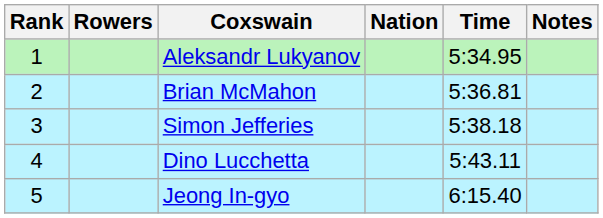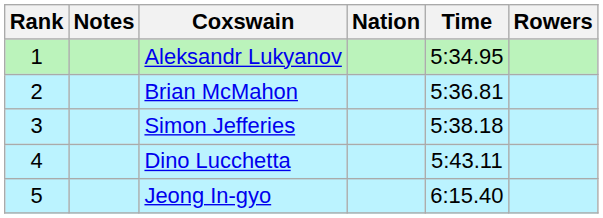columns swapped: Rowers <-> Notes
